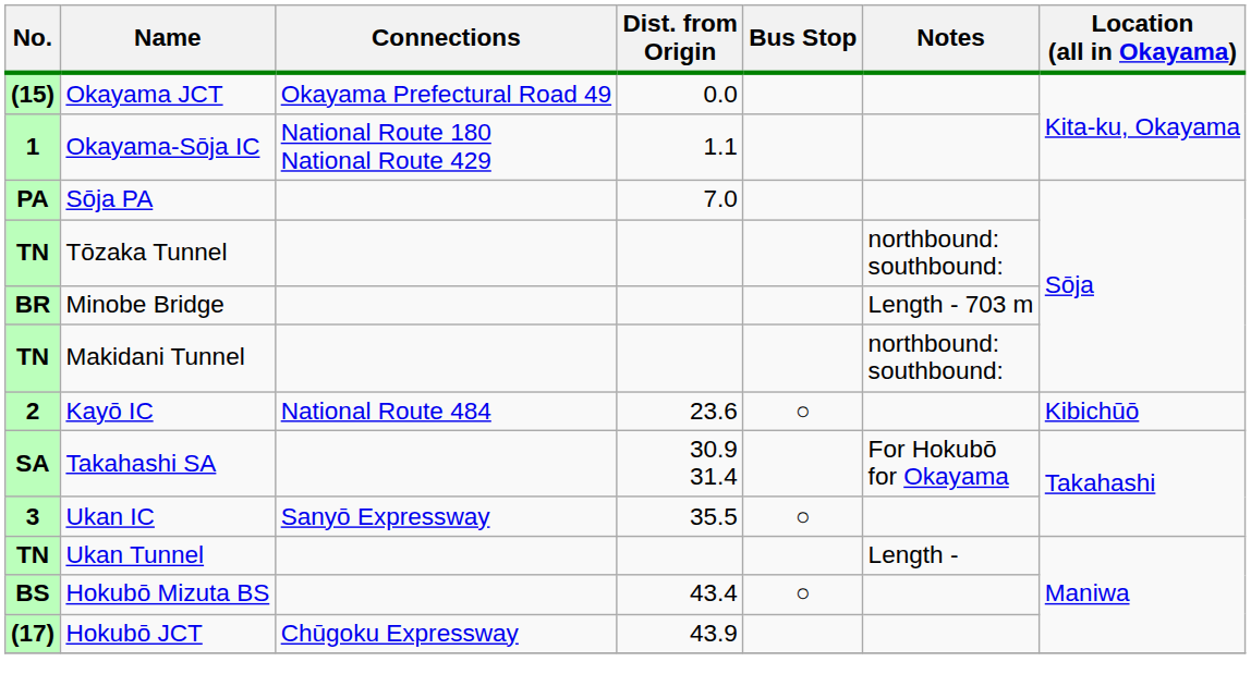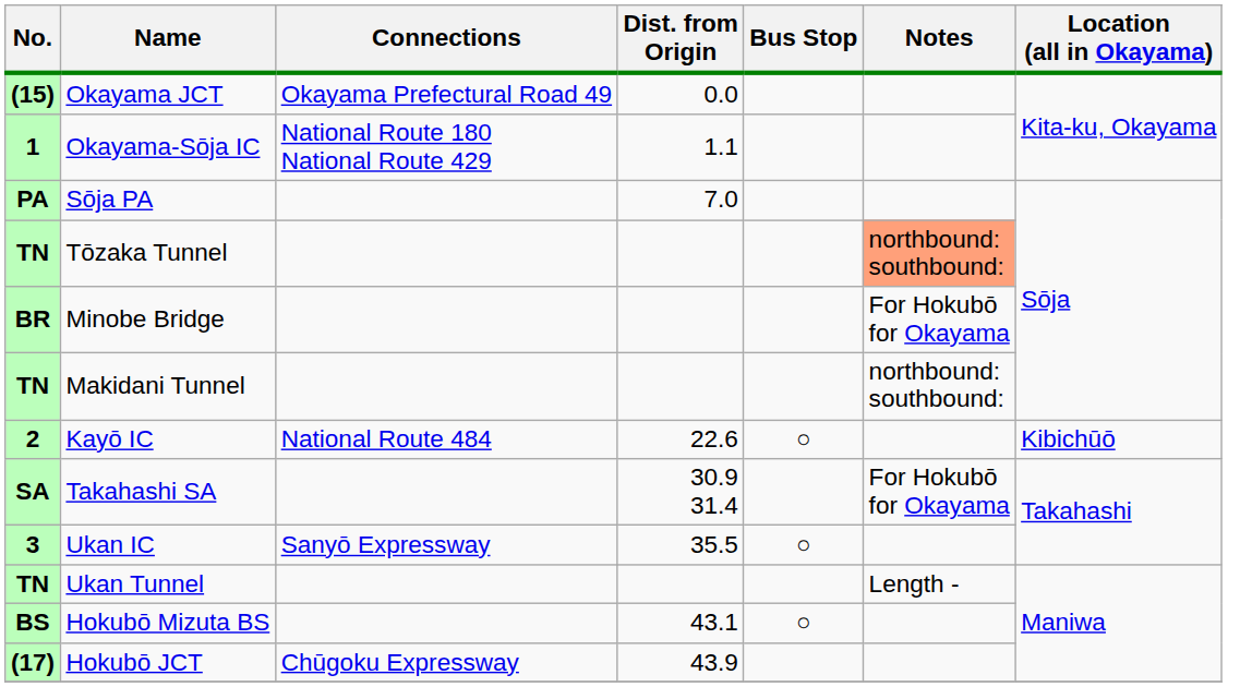Tōzaka Tunnel | Notes: no background -> lightsalmon background
Minobe Bridge | Notes: Length - 703 m -> For Hokubō for Okayama
Kayō IC | Dist. from Origin: 23.6 -> 22.6
Hokubō Mizuta BS | Dist. from Origin: 43.4 -> 43.1
